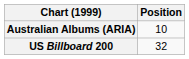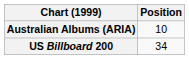US Billboard 200 | Position: 32 -> 34
